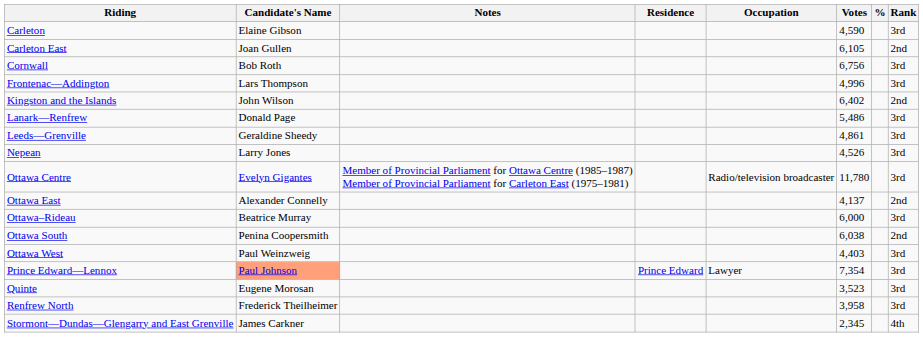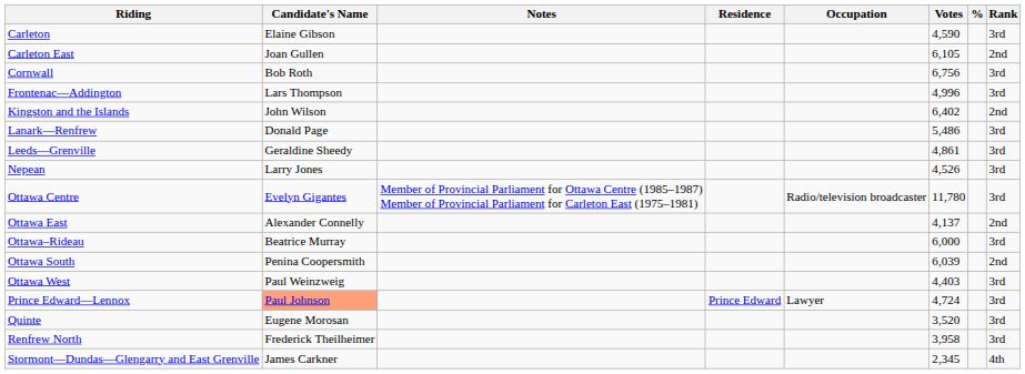Ottawa South | Votes: 6,038 -> 6,039
Prince Edward—Lennox | Votes: 7,354 -> 4,724
Quinte | Votes: 3,523 -> 3,520
